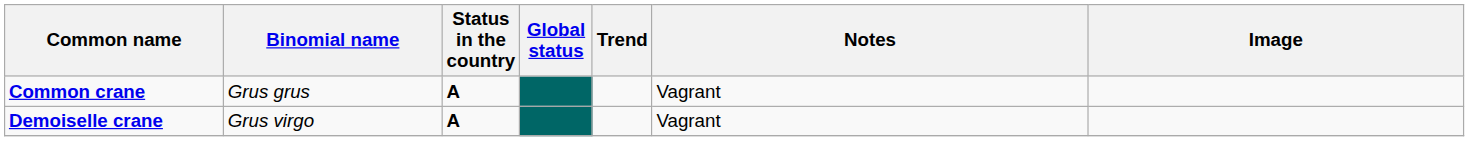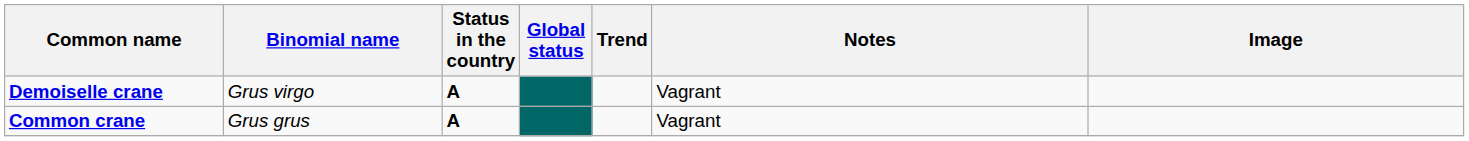rows swapped: Common crane <-> Demoiselle crane
